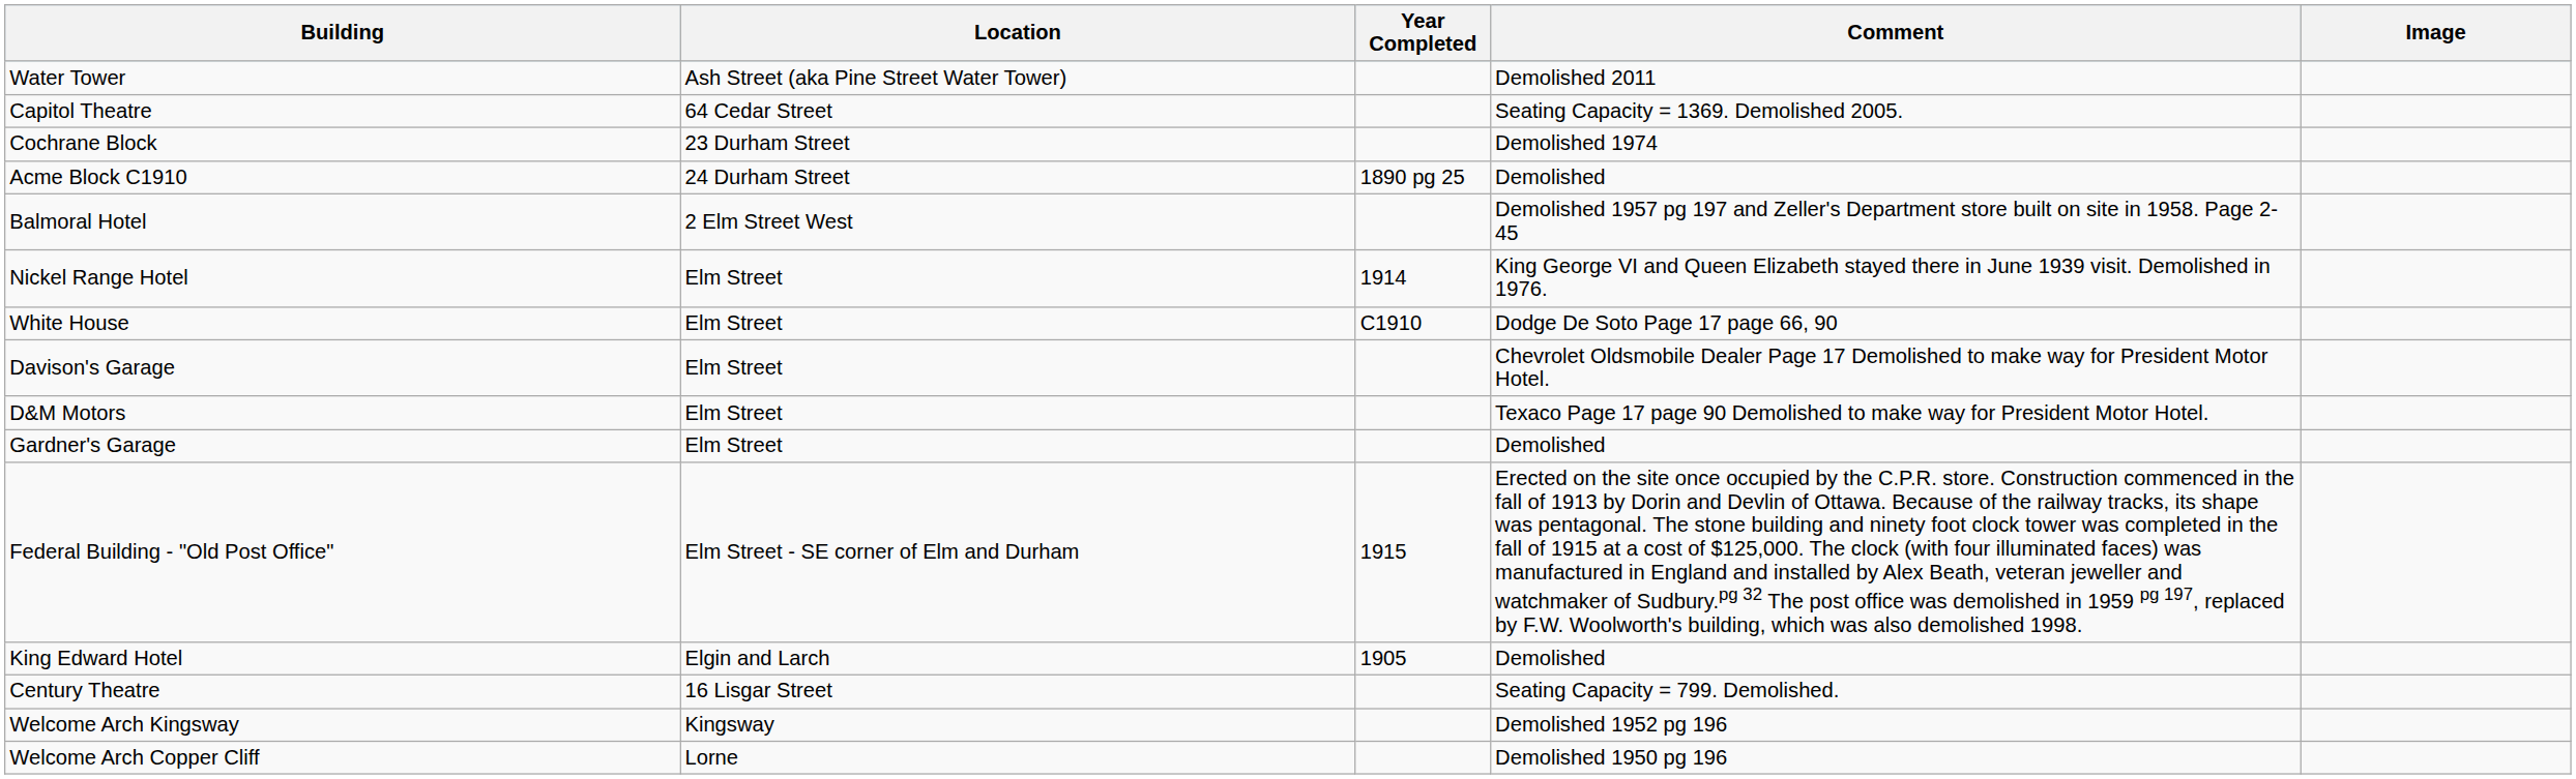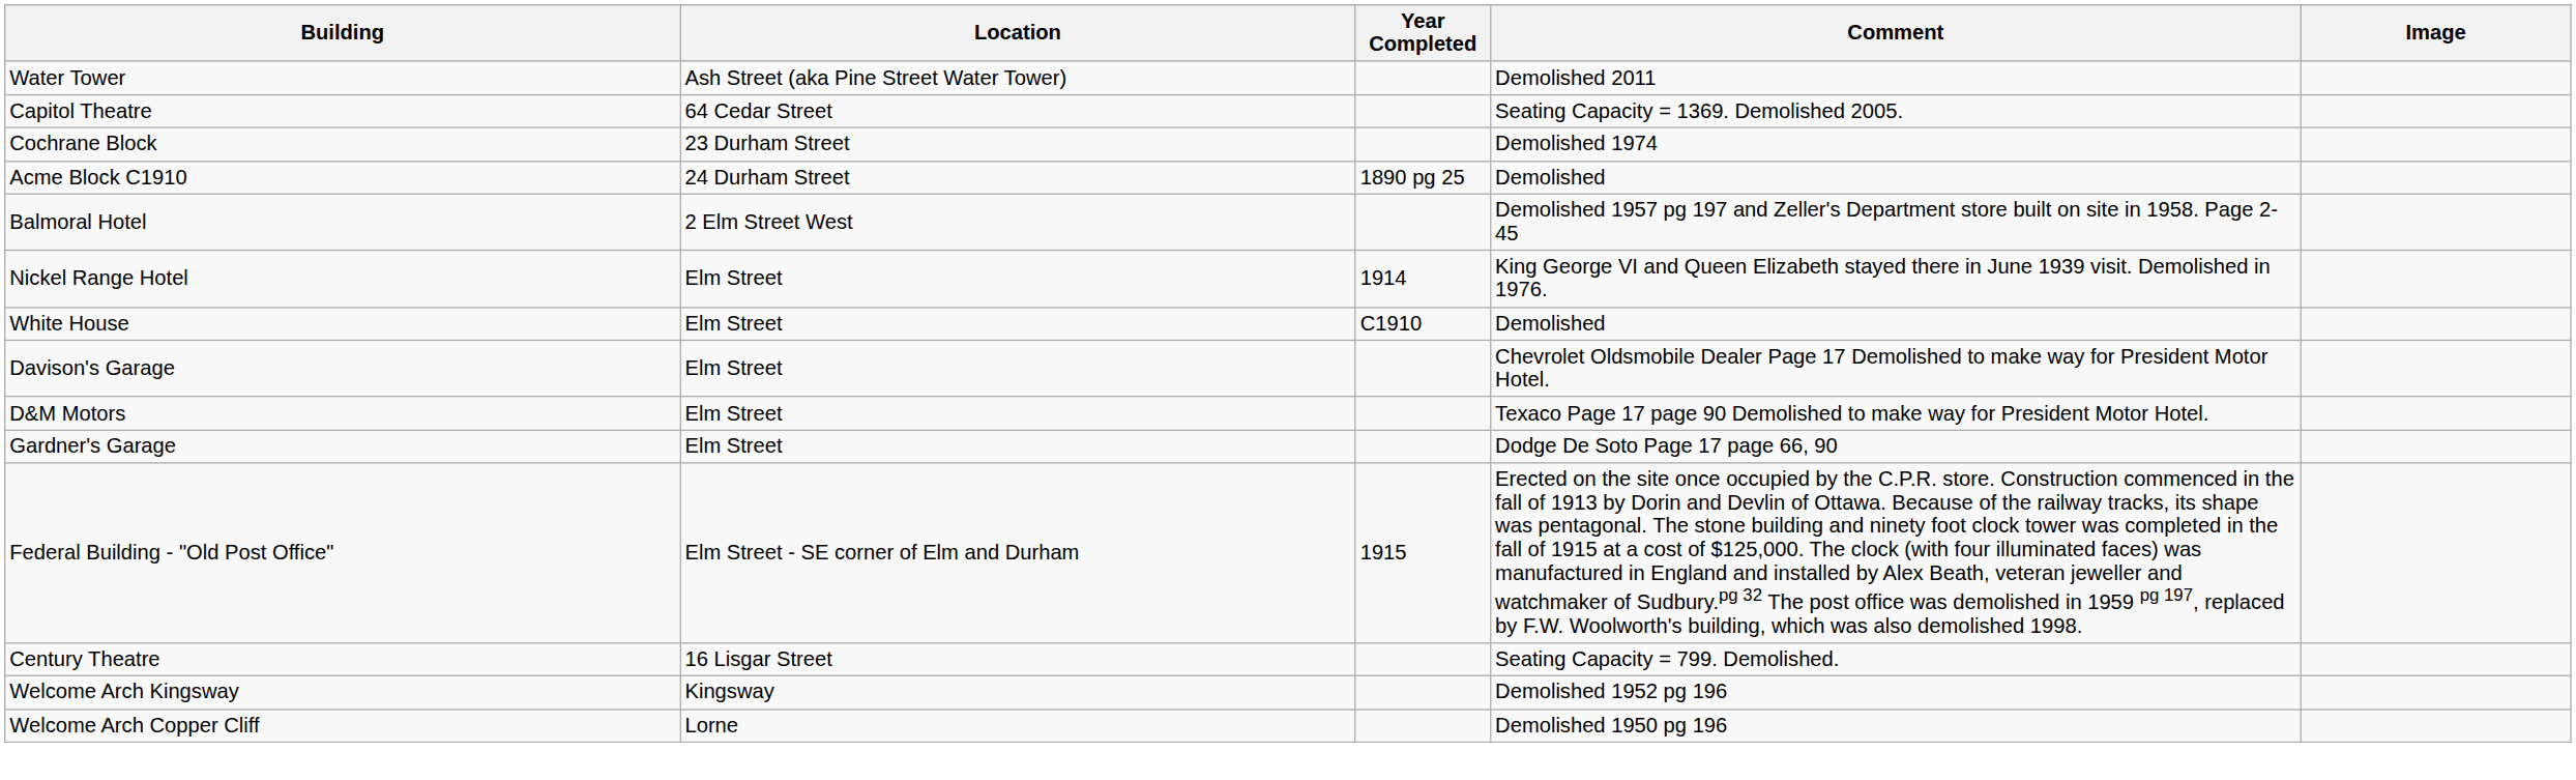White House | Comment: Dodge De Soto Page 17 page 66, 90 -> Demolished
Gardner's Garage | Comment: Demolished -> Dodge De Soto Page 17 page 66, 90
- row: King Edward Hotel | Elgin and Larch | 1905 | Demolished
